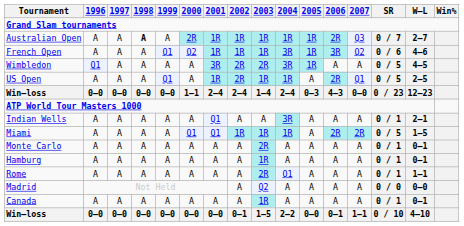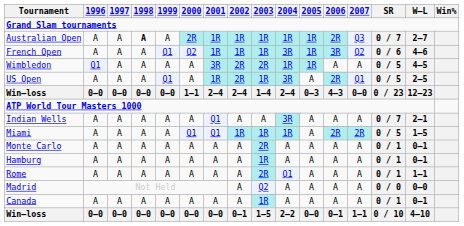Wimbledon | 2004: 3R -> 1R
US Open | 2004: 1R -> 3R
Indian Wells | SR: 0 / 1 -> 0 / 7
